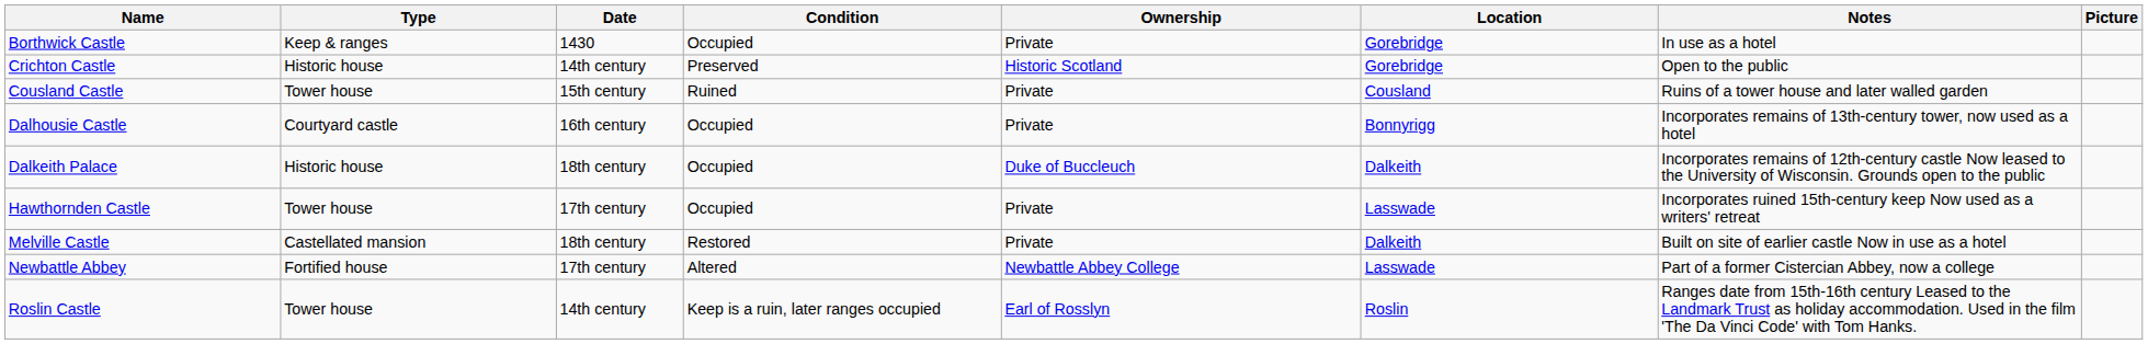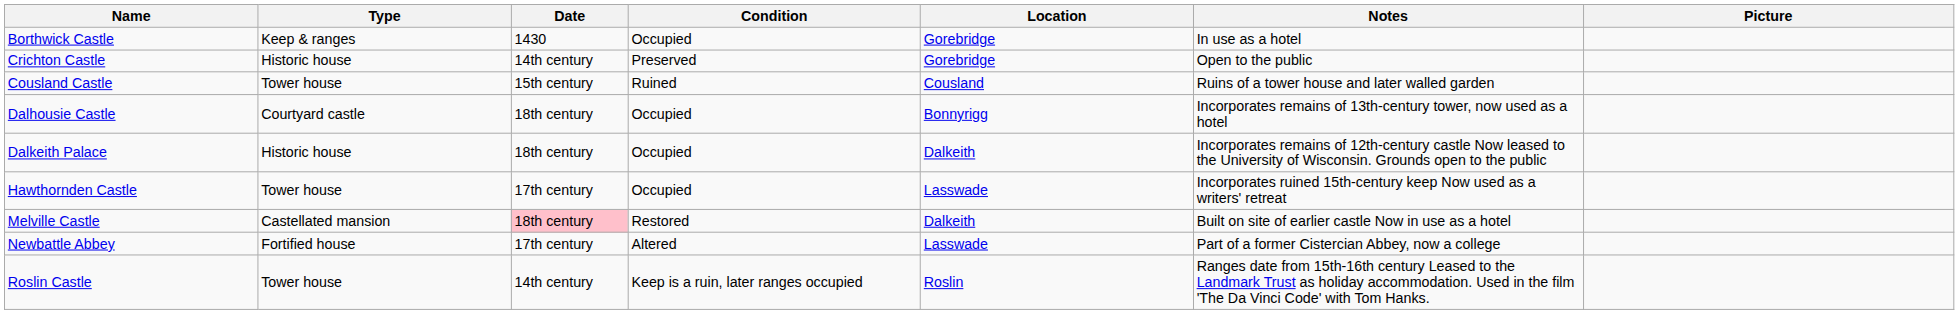- column: Ownership | Private | Historic Scotland | Private | Private | Duke of Buccleuch | Private | Private | Newbattle Abbey College | Earl of Rosslyn
Dalhousie Castle | Date: 16th century -> 18th century
Melville Castle | Date: no background -> pink background
